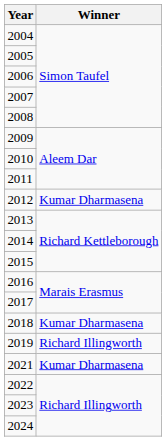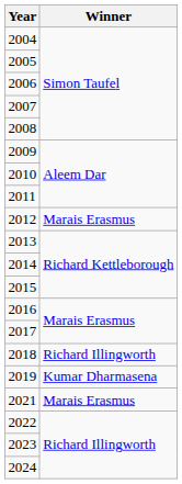2012 | Winner: Kumar Dharmasena -> Marais Erasmus
2018 | Winner: Kumar Dharmasena -> Richard Illingworth
2019 | Winner: Richard Illingworth -> Kumar Dharmasena
2021 | Winner: Kumar Dharmasena -> Marais Erasmus
